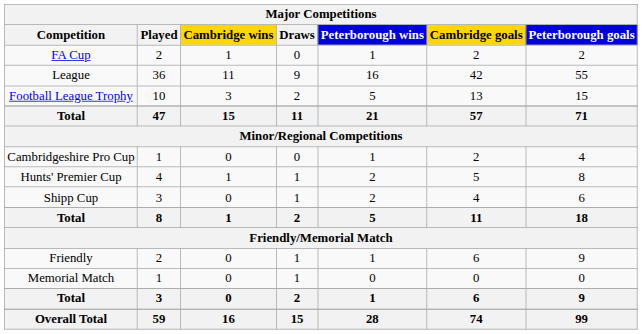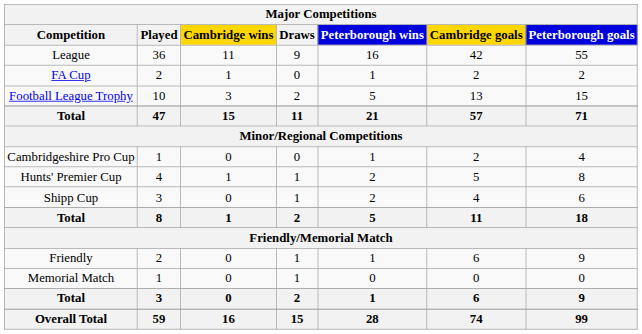rows swapped: League <-> FA Cup
